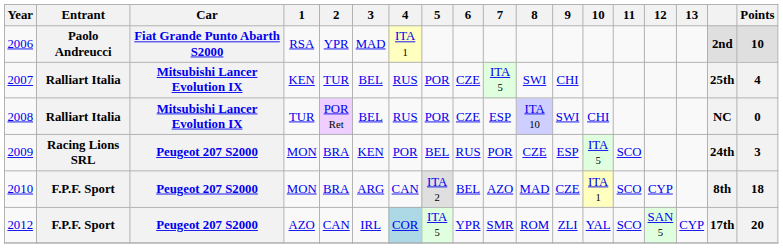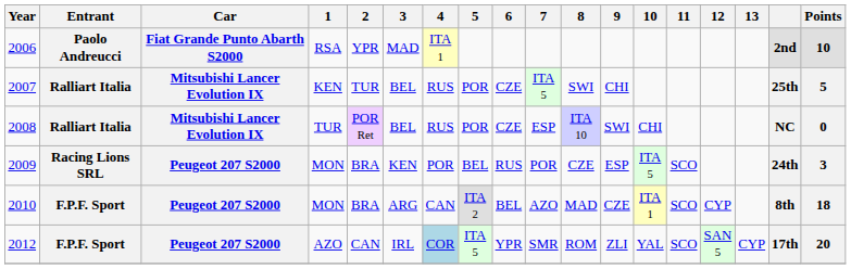2007 | Points: 4 -> 5
